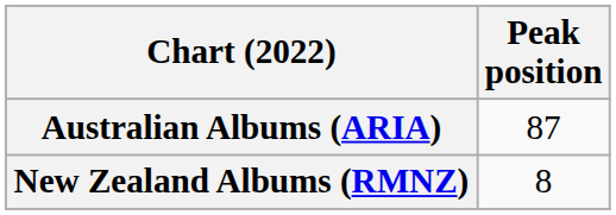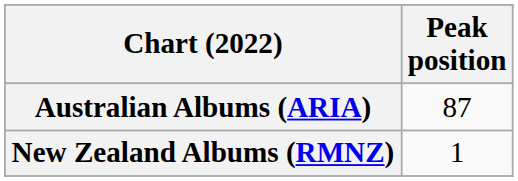New Zealand Albums (RMNZ) | Peak position: 8 -> 1
